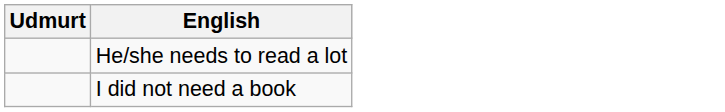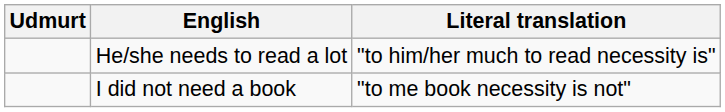+ column: Literal translation | "to him/her much to read necessity is" | "to me book necessity is not"
